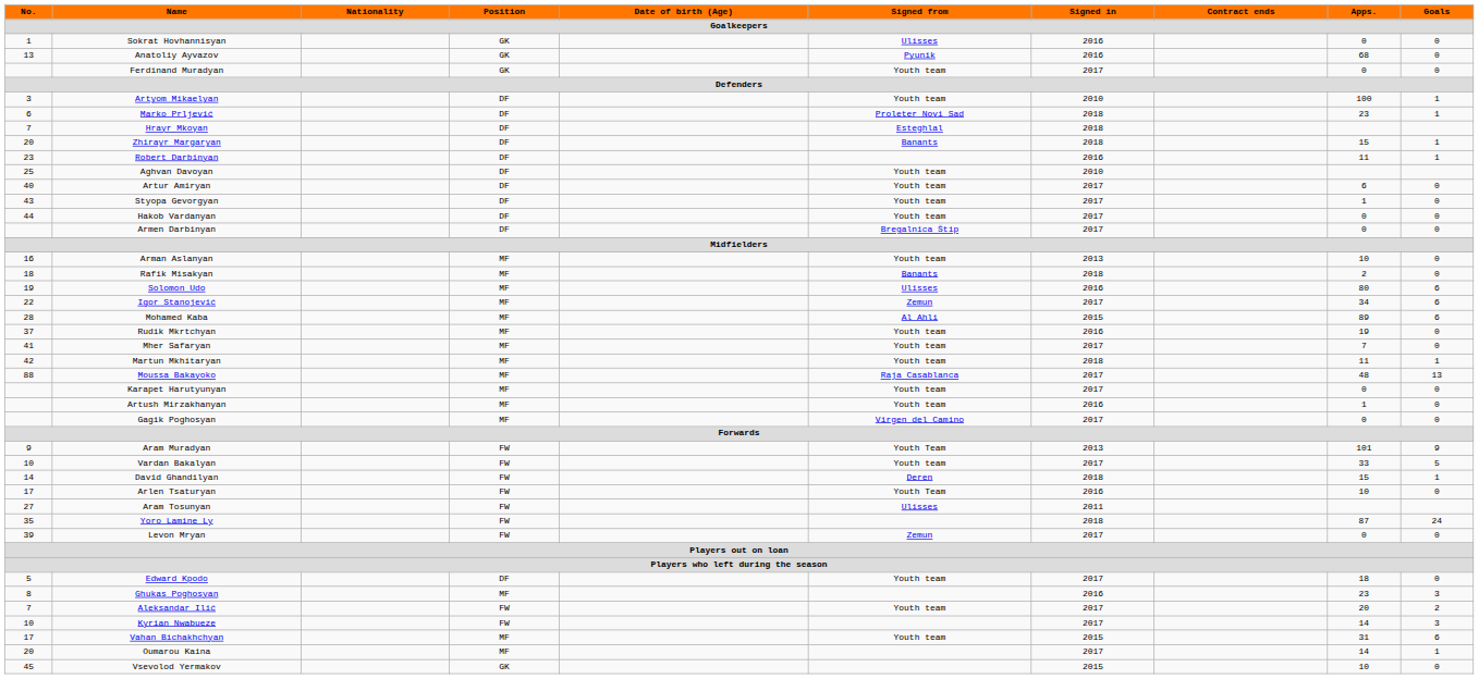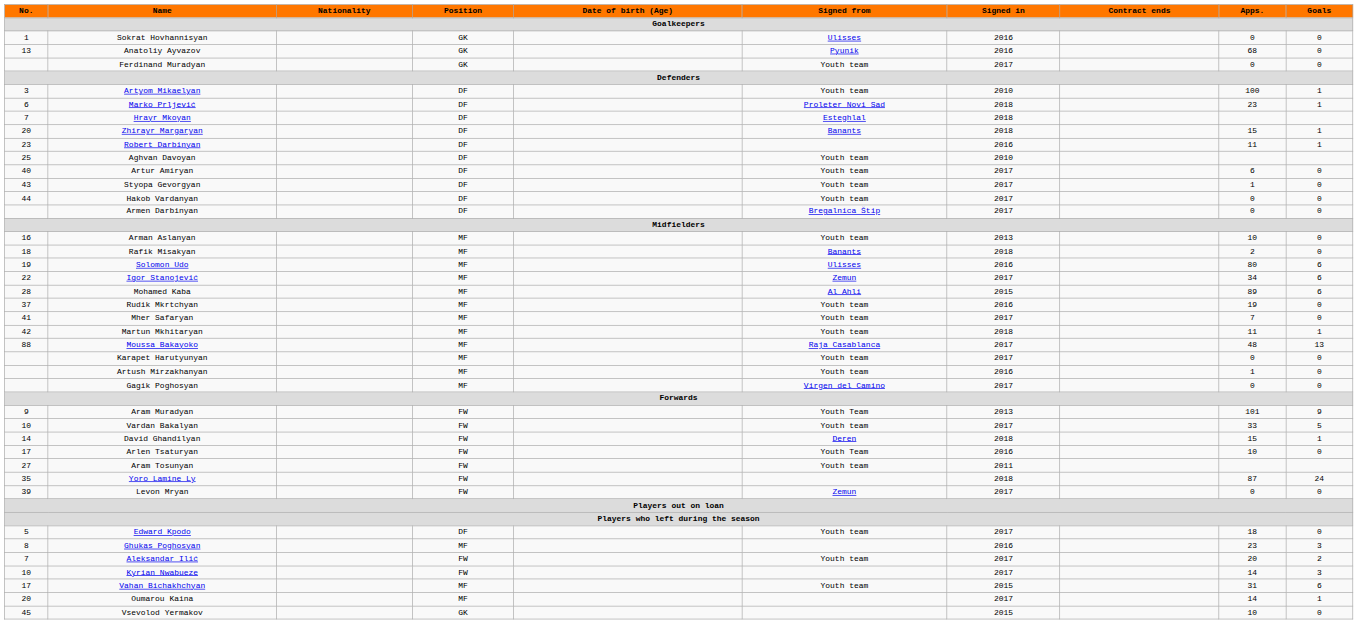Aram Tosunyan | Signed from: Ulisses -> Youth team
